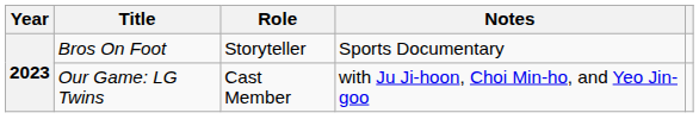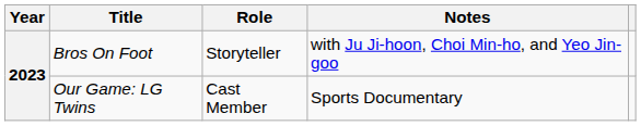Bros On Foot | Notes: Sports Documentary -> with Ju Ji-hoon, Choi Min-ho, and Yeo Jin-goo
Our Game: LG Twins | Notes: with Ju Ji-hoon, Choi Min-ho, and Yeo Jin-goo -> Sports Documentary
